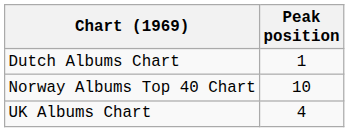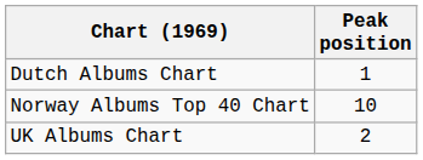UK Albums Chart | Peak position: 4 -> 2
